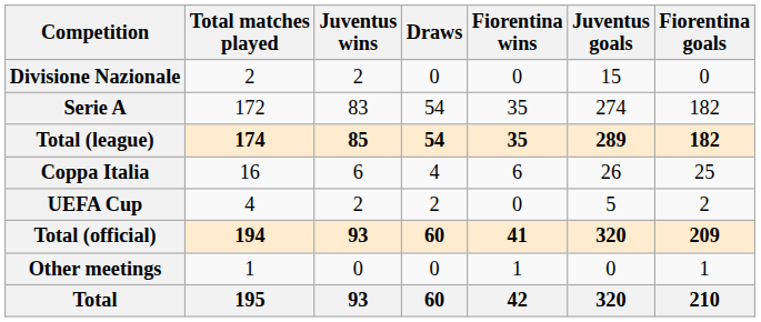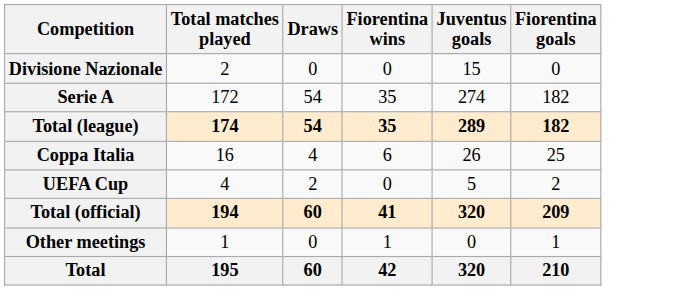- column: Juventus wins | 2 | 83 | 85 | 6 | 2 | 93 | 0 | 93
